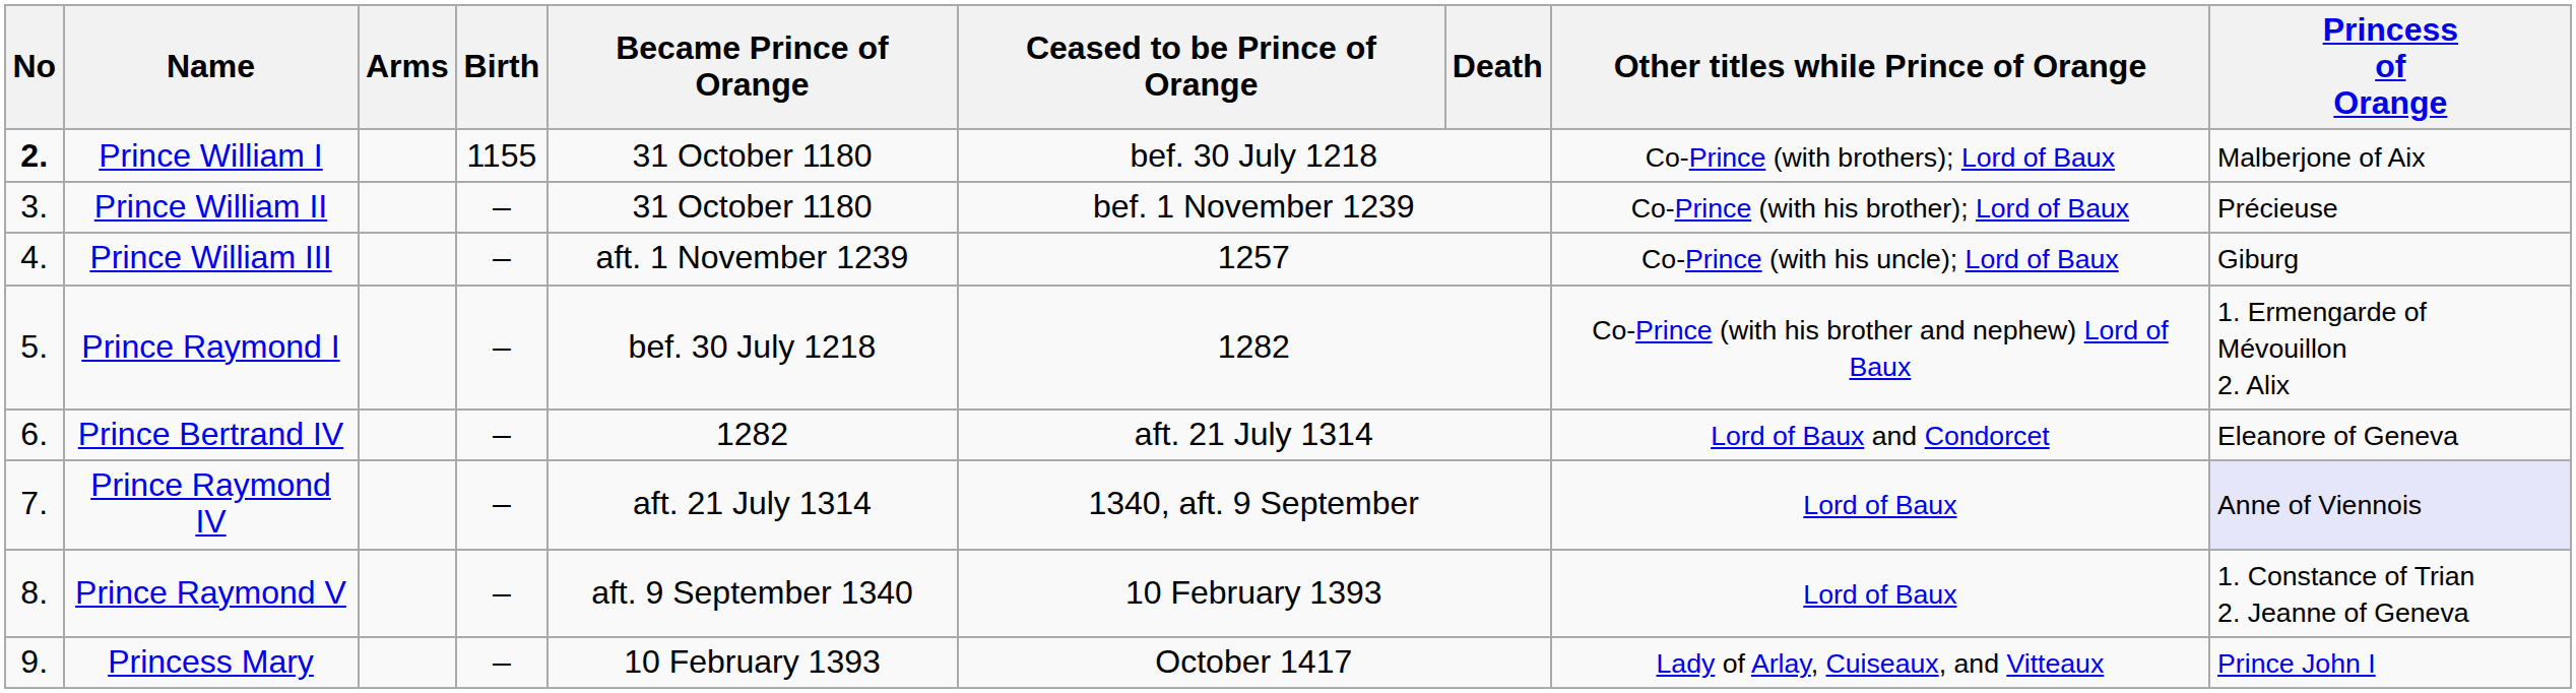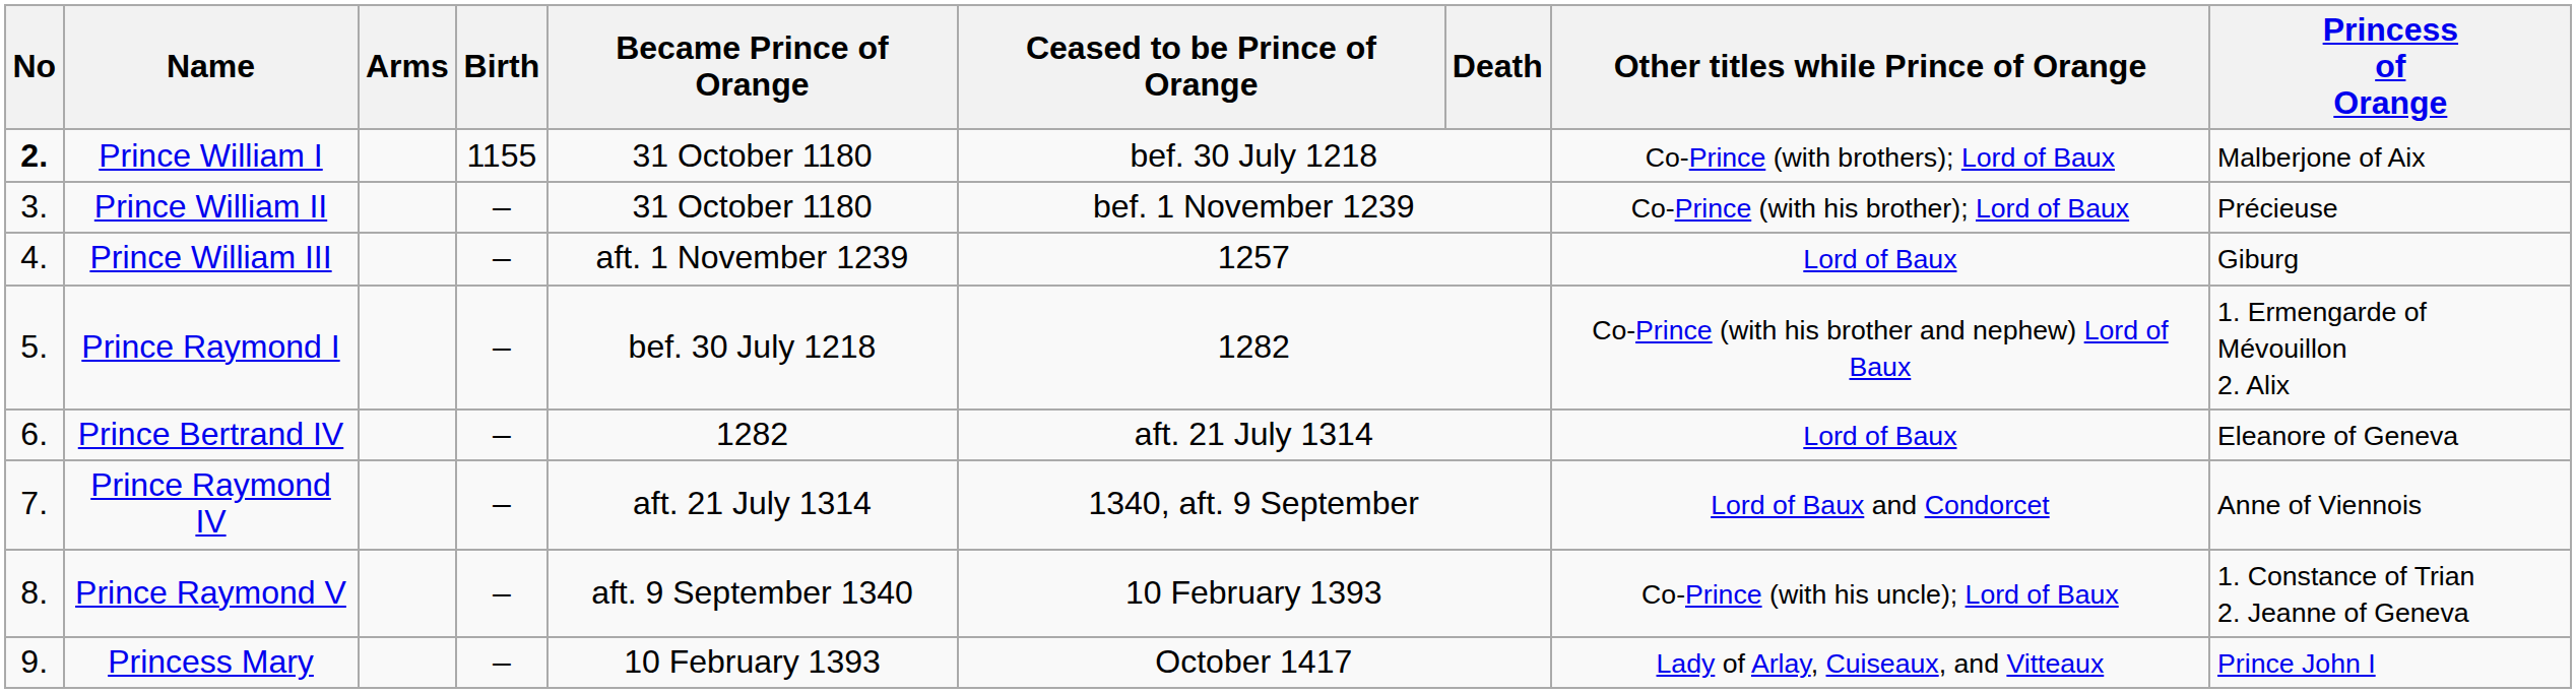Prince William III | Other titles while Prince of Orange: Co-Prince (with his uncle); Lord of Baux -> Lord of Baux
Prince Bertrand IV | Other titles while Prince of Orange: Lord of Baux and Condorcet -> Lord of Baux
Prince Raymond IV | Other titles while Prince of Orange: Lord of Baux -> Lord of Baux and Condorcet
Prince Raymond IV | Princess of Orange: lavender background -> no background
Prince Raymond V | Other titles while Prince of Orange: Lord of Baux -> Co-Prince (with his uncle); Lord of Baux
